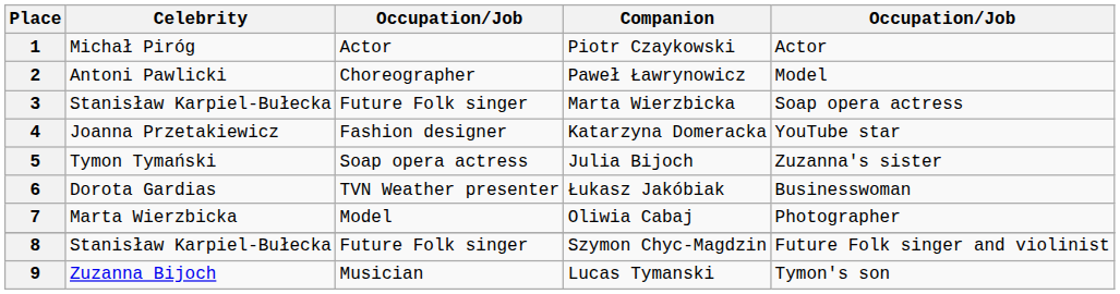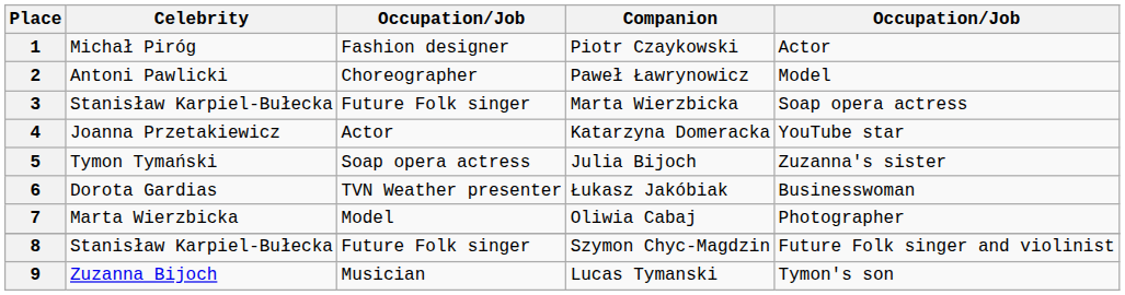1 | column 3: Actor -> Fashion designer
4 | column 3: Fashion designer -> Actor
